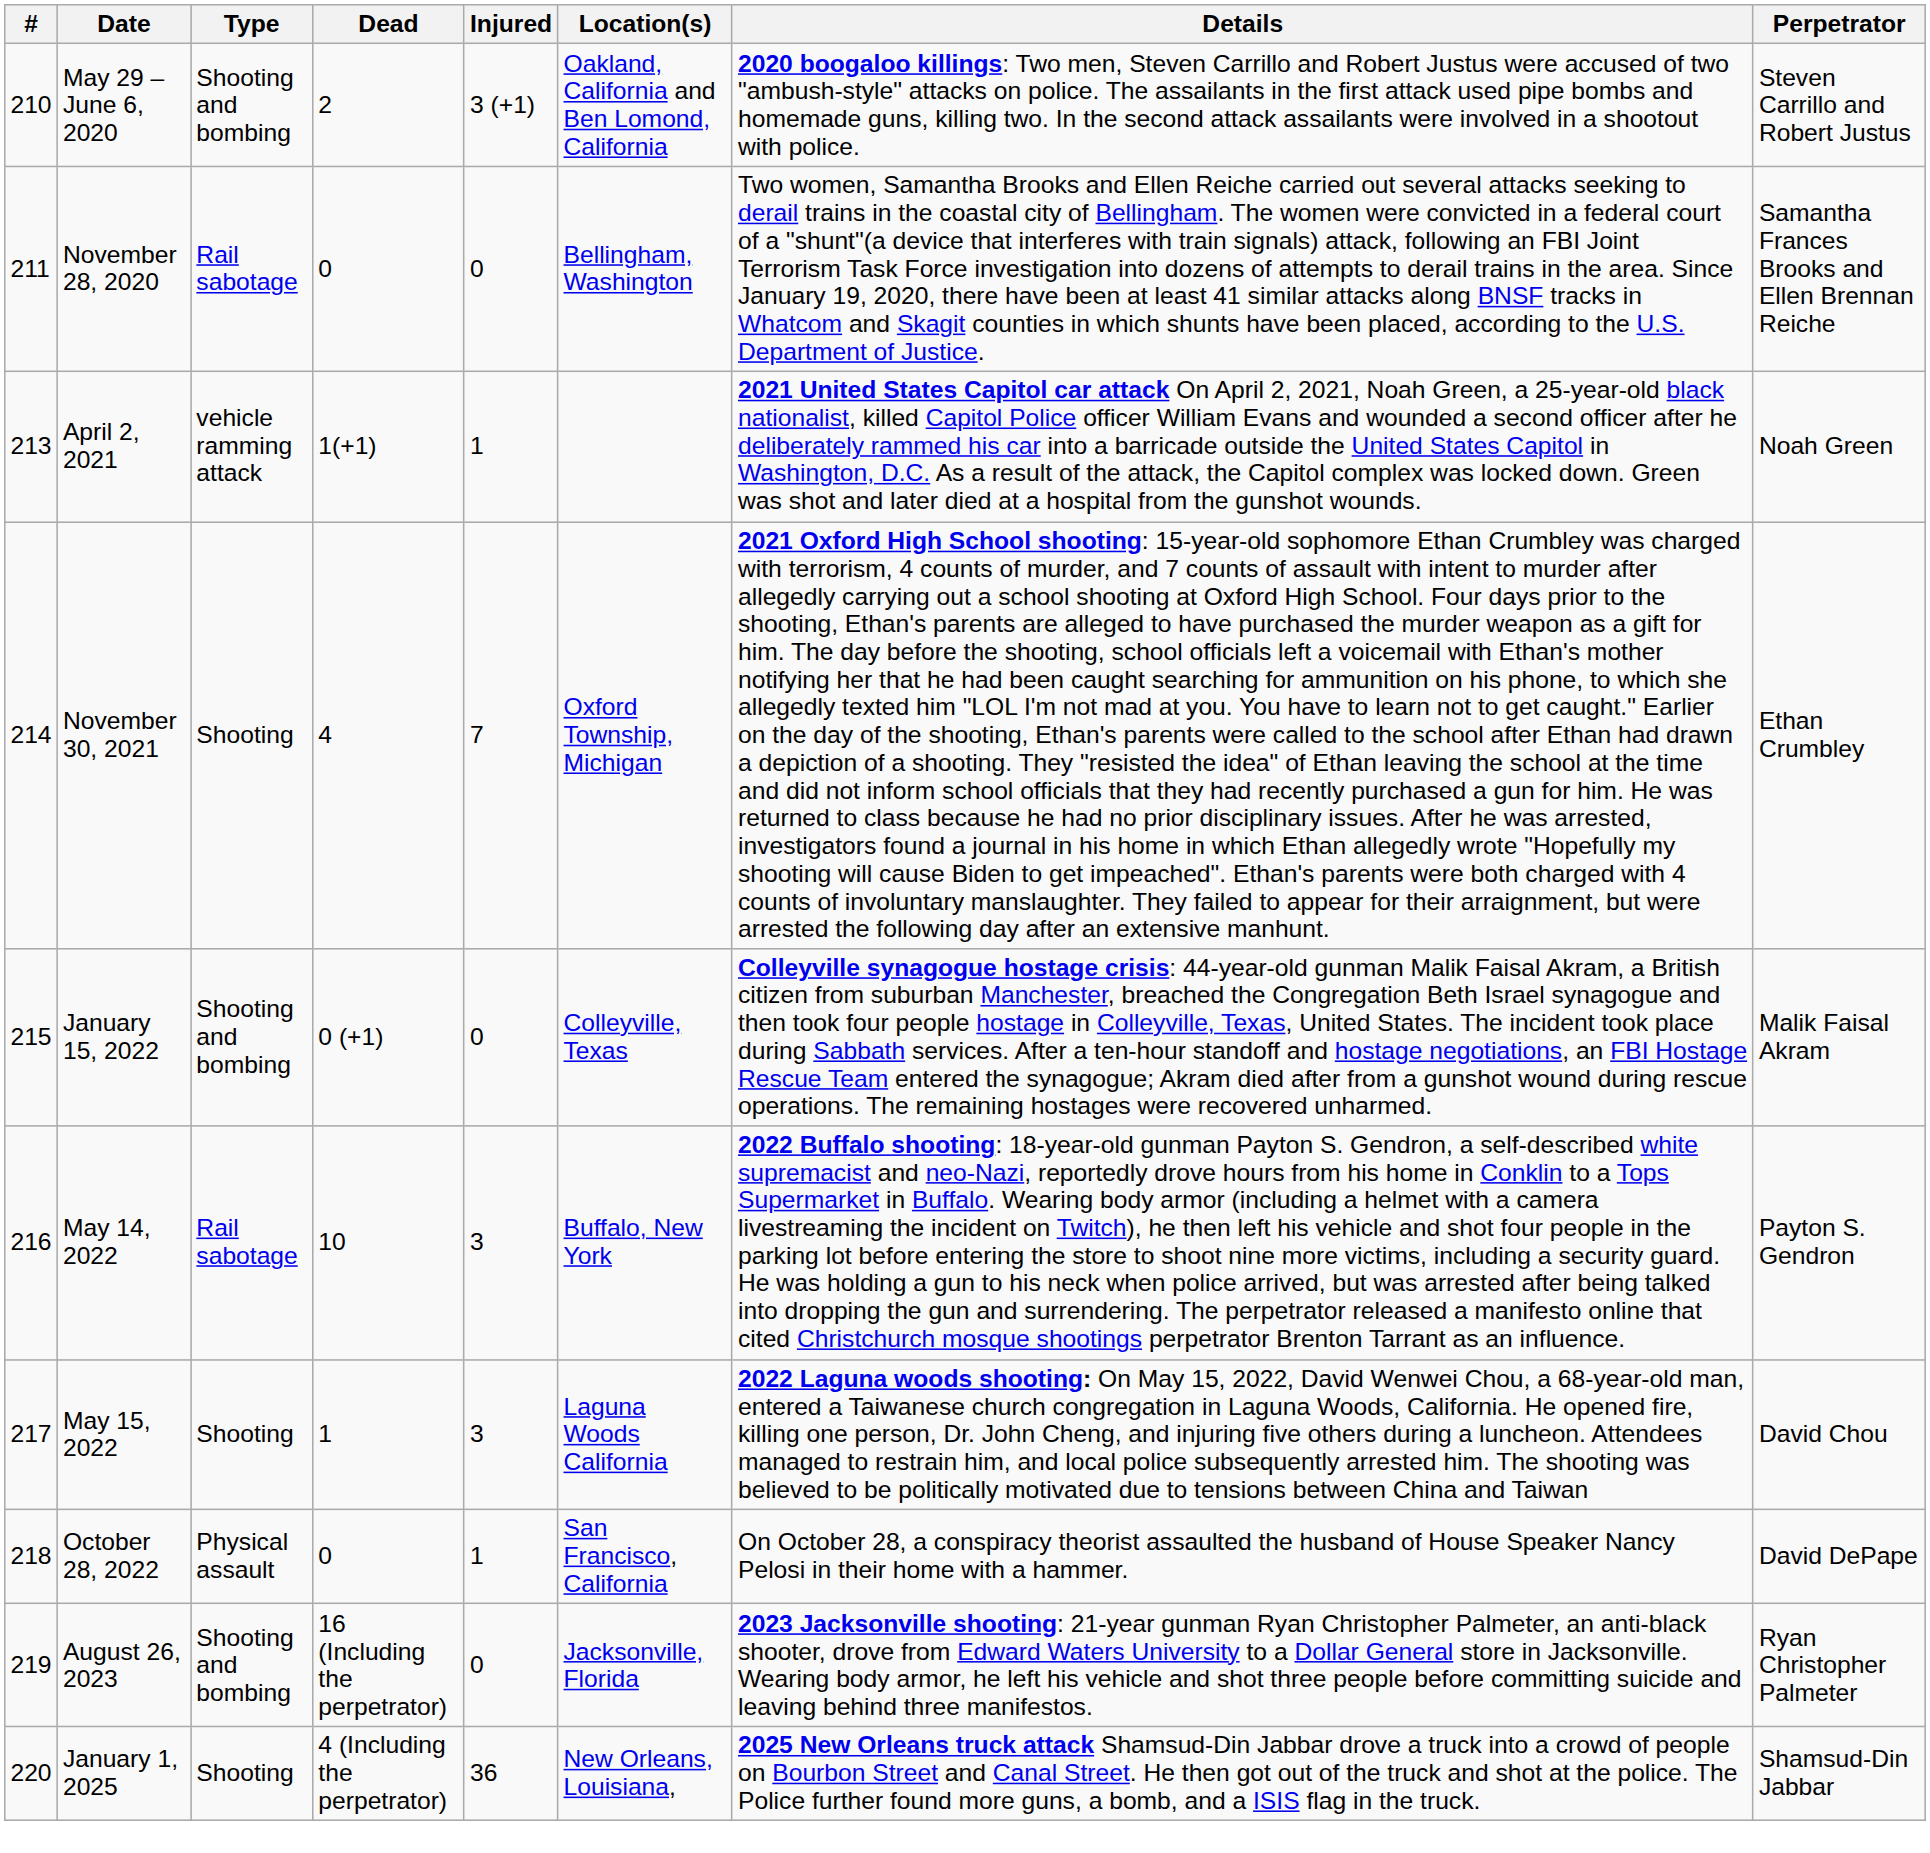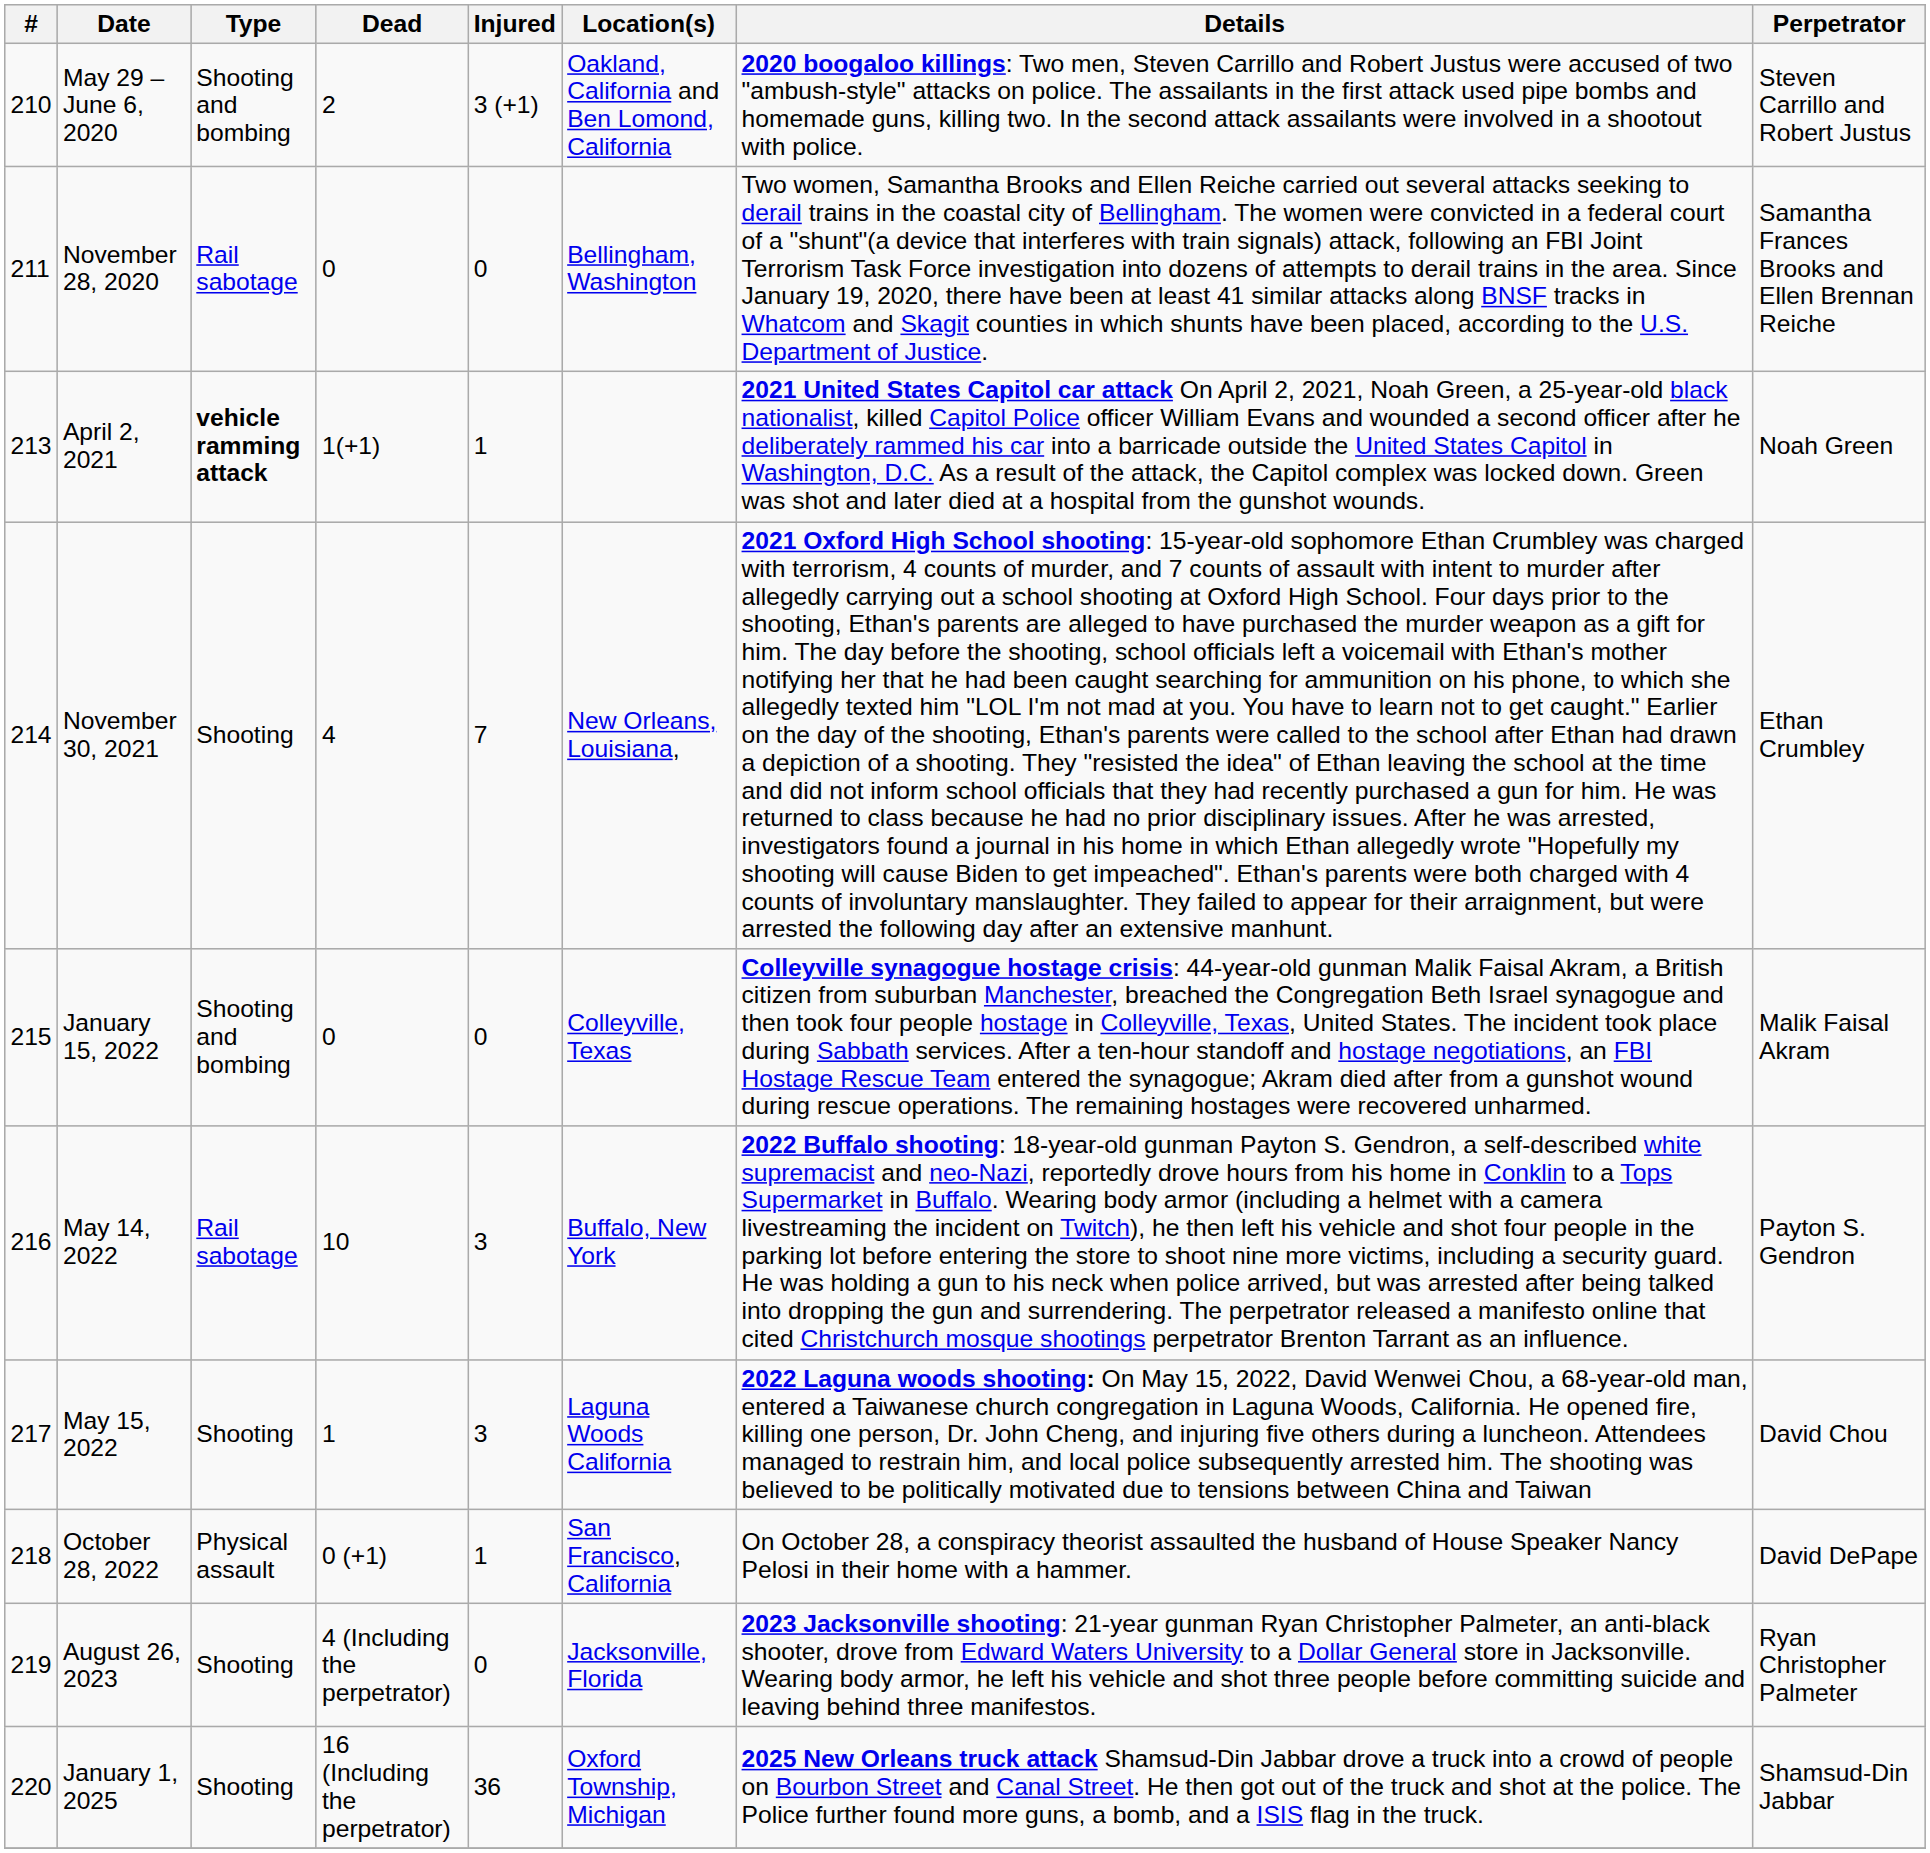April 2, 2021 | Type: normal -> bold
November 30, 2021 | Location(s): Oxford Township, Michigan -> New Orleans, Louisiana,
January 15, 2022 | Dead: 0 (+1) -> 0
October 28, 2022 | Dead: 0 -> 0 (+1)
August 26, 2023 | Type: Shooting and bombing -> Shooting
August 26, 2023 | Dead: 16 (Including the perpetrator) -> 4 (Including the perpetrator)
January 1, 2025 | Dead: 4 (Including the perpetrator) -> 16 (Including the perpetrator)
January 1, 2025 | Location(s): New Orleans, Louisiana, -> Oxford Township, Michigan
